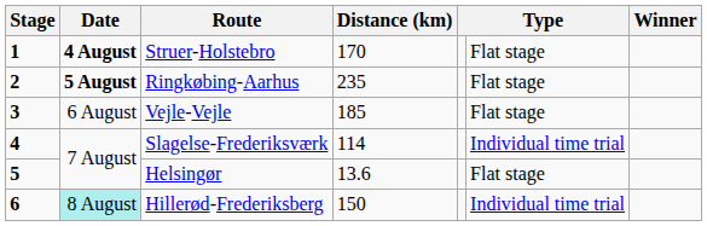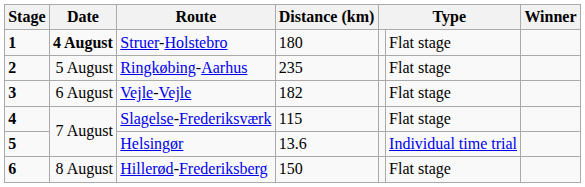Struer-Holstebro | Distance (km): 170 -> 180
Ringkøbing-Aarhus | Date: bold -> normal
Vejle-Vejle | Distance (km): 185 -> 182
Slagelse-Frederiksværk | Distance (km): 114 -> 115
Slagelse-Frederiksværk | column 6: Individual time trial -> Flat stage
Helsingør | column 6: Flat stage -> Individual time trial
Hillerød-Frederiksberg | Date: paleturquoise background -> no background
Hillerød-Frederiksberg | column 6: Individual time trial -> Flat stage
